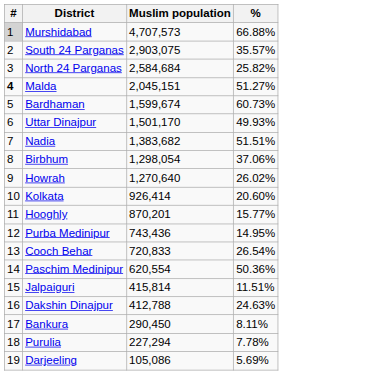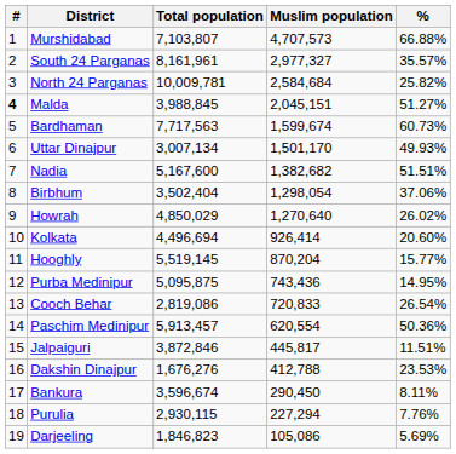+ column: Total population | 7,103,807 | 8,161,961 | 10,009,781 | 3,988,845 | 7,717,563 | 3,007,134 | 5,167,600 | 3,502,404 | 4,850,029 | 4,496,694 | 5,519,145 | 5,095,875 | 2,819,086 | 5,913,457 | 3,872,846 | 1,676,276 | 3,596,674 | 2,930,115 | 1,846,823
Murshidabad | #: lightgrey background -> no background
South 24 Parganas | Muslim population: 2,903,075 -> 2,977,327
Nadia | Muslim population: 1,383,682 -> 1,382,682
Hooghly | Muslim population: 870,201 -> 870,204
Jalpaiguri | Muslim population: 415,814 -> 445,817
Dakshin Dinajpur | %: 24.63% -> 23.53%
Purulia | %: 7.78% -> 7.76%
